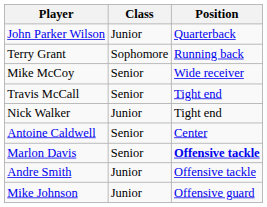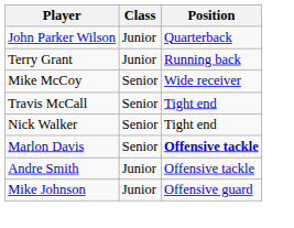Terry Grant | Class: Sophomore -> Junior
Nick Walker | Class: Junior -> Senior
- row: Antoine Caldwell | Senior | Center
